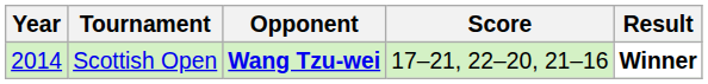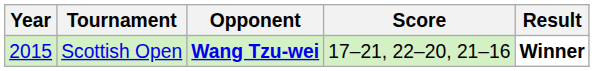Scottish Open | Year: 2014 -> 2015
